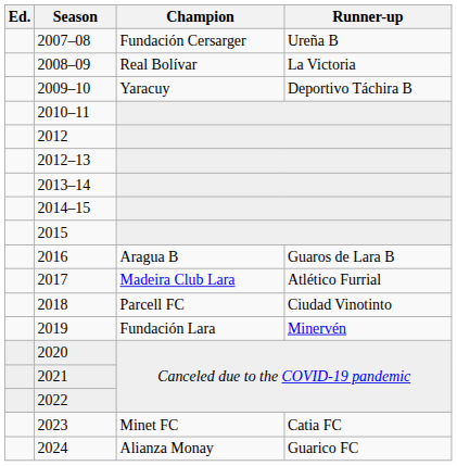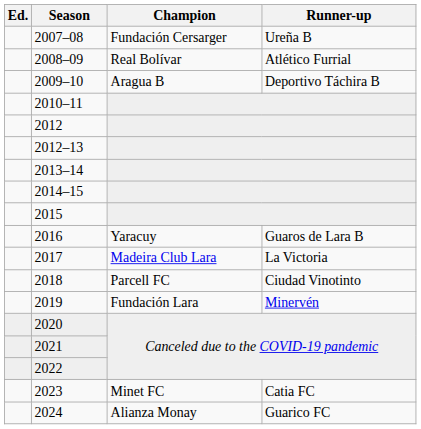2008–09 | Runner-up: La Victoria -> Atlético Furrial
2009–10 | Champion: Yaracuy -> Aragua B
2016 | Champion: Aragua B -> Yaracuy
2017 | Runner-up: Atlético Furrial -> La Victoria
